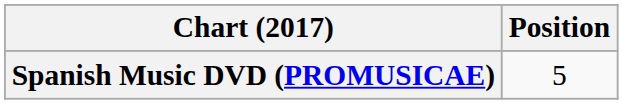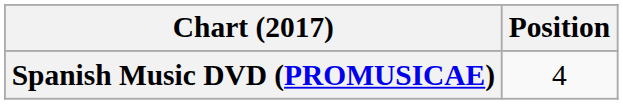Spanish Music DVD (PROMUSICAE) | Position: 5 -> 4
